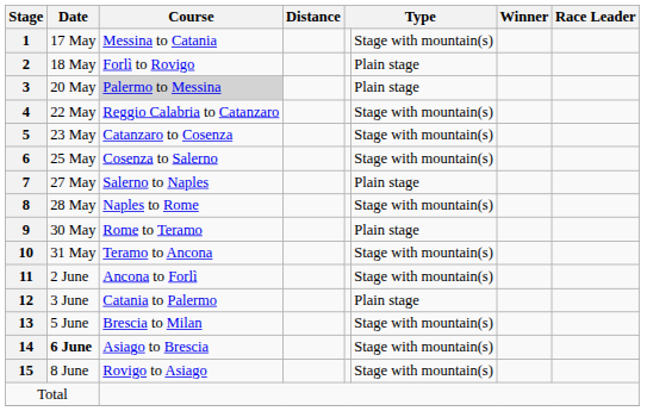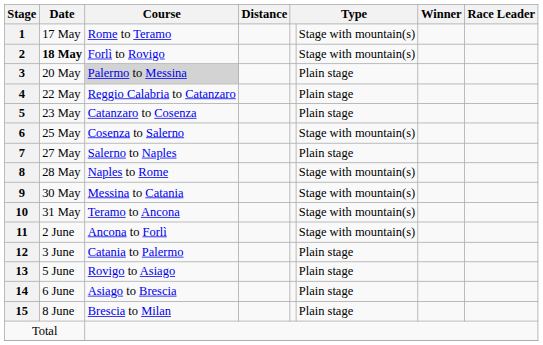1 | Course: Messina to Catania -> Rome to Teramo
2 | Date: normal -> bold
2 | column 6: Plain stage -> Stage with mountain(s)
4 | column 6: Stage with mountain(s) -> Plain stage
5 | column 6: Stage with mountain(s) -> Plain stage
9 | Course: Rome to Teramo -> Messina to Catania
9 | column 6: Plain stage -> Stage with mountain(s)
13 | Course: Brescia to Milan -> Rovigo to Asiago
13 | column 6: Stage with mountain(s) -> Plain stage
14 | Date: bold -> normal
14 | column 6: Stage with mountain(s) -> Plain stage
15 | Course: Rovigo to Asiago -> Brescia to Milan
15 | column 6: Stage with mountain(s) -> Plain stage
